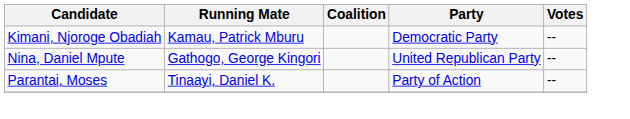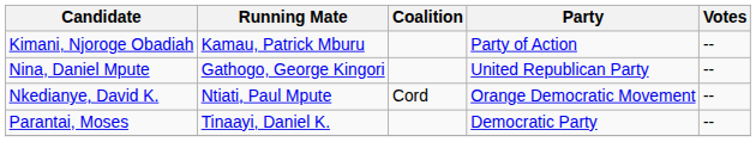Kimani, Njoroge Obadiah | Party: Democratic Party -> Party of Action
+ row: Nkedianye, David K. | Ntiati, Paul Mpute | Cord | Orange Democratic Movement | --
Parantai, Moses | Party: Party of Action -> Democratic Party
